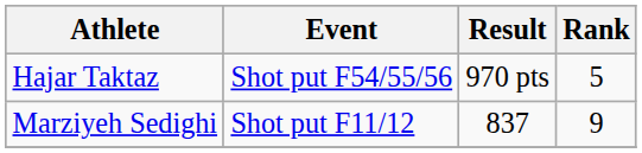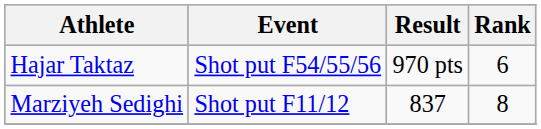Hajar Taktaz | Rank: 5 -> 6
Marziyeh Sedighi | Rank: 9 -> 8
